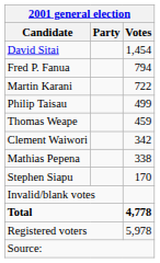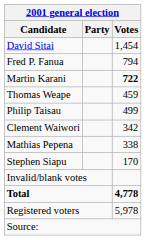Martin Karani | Votes: normal -> bold
rows swapped: Philip Taisau <-> Thomas Weape
